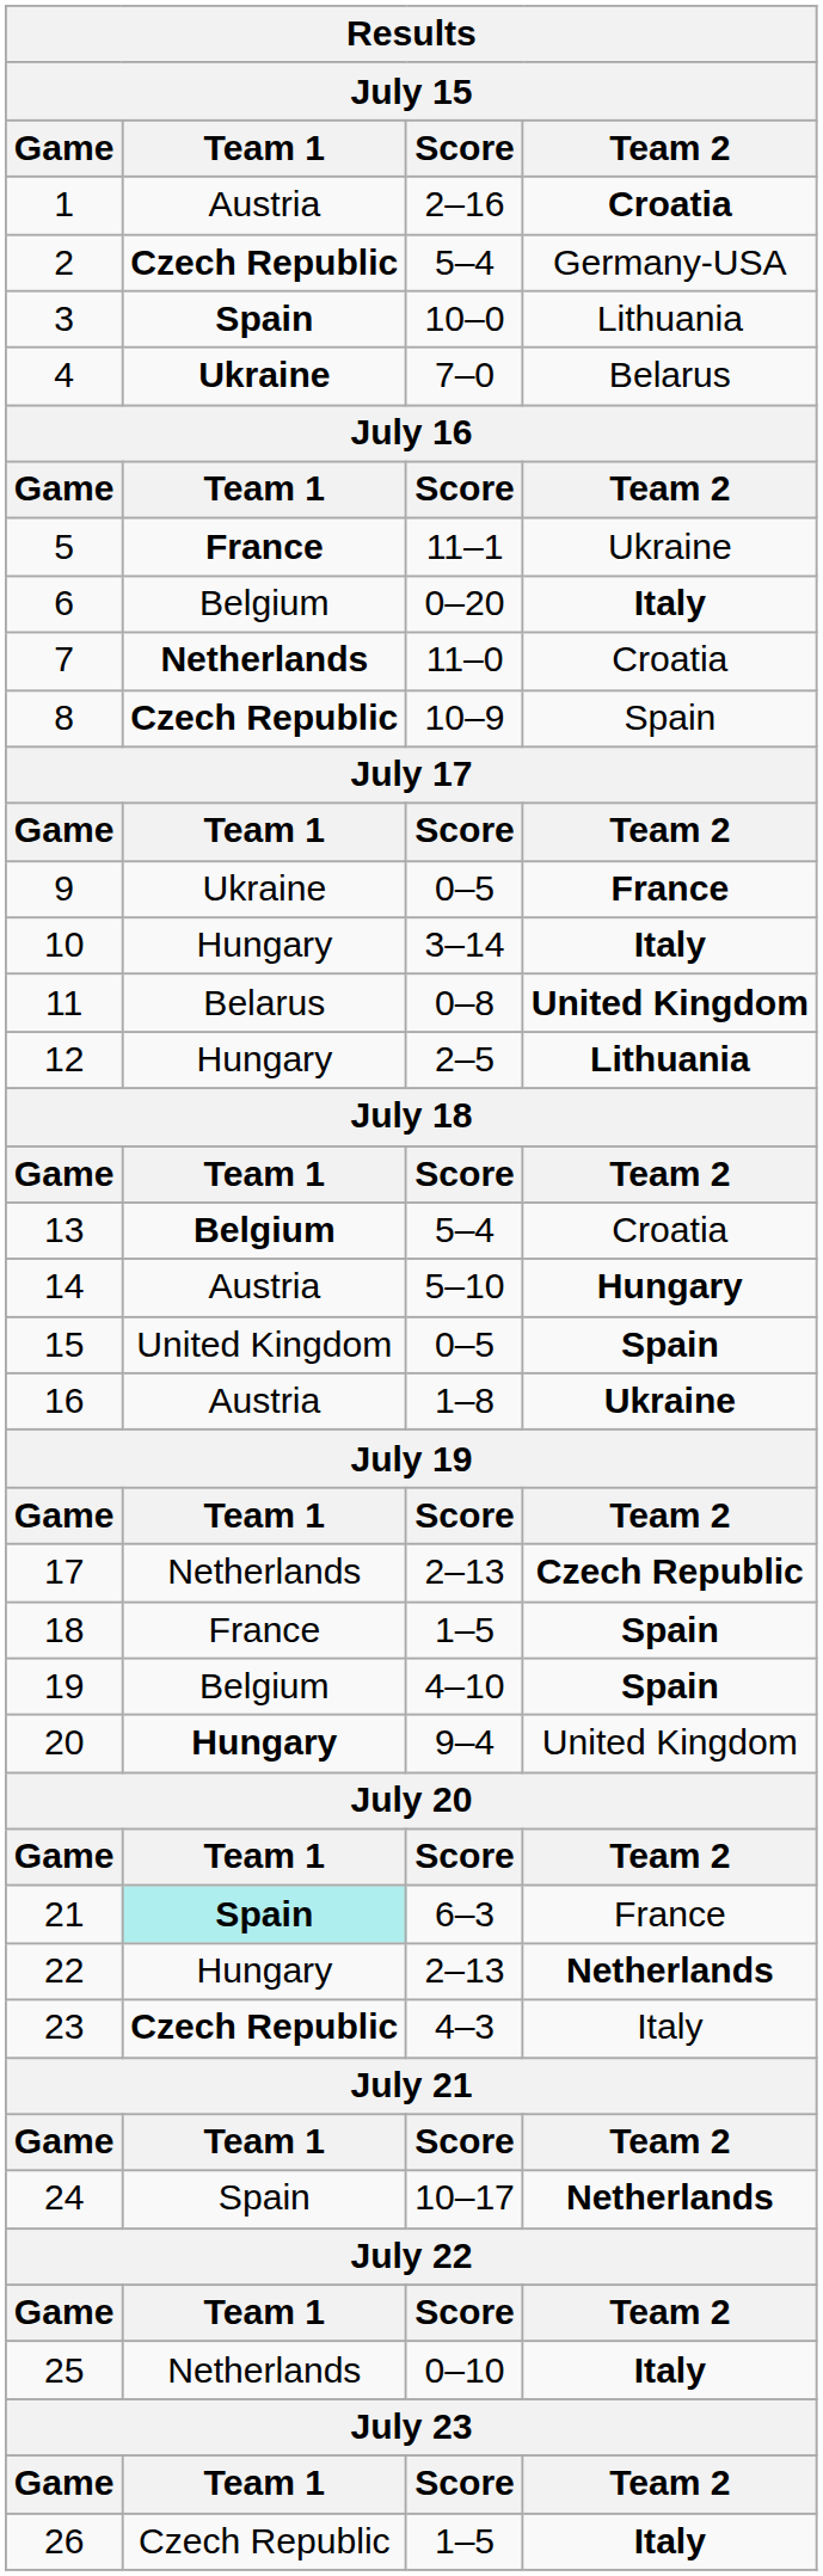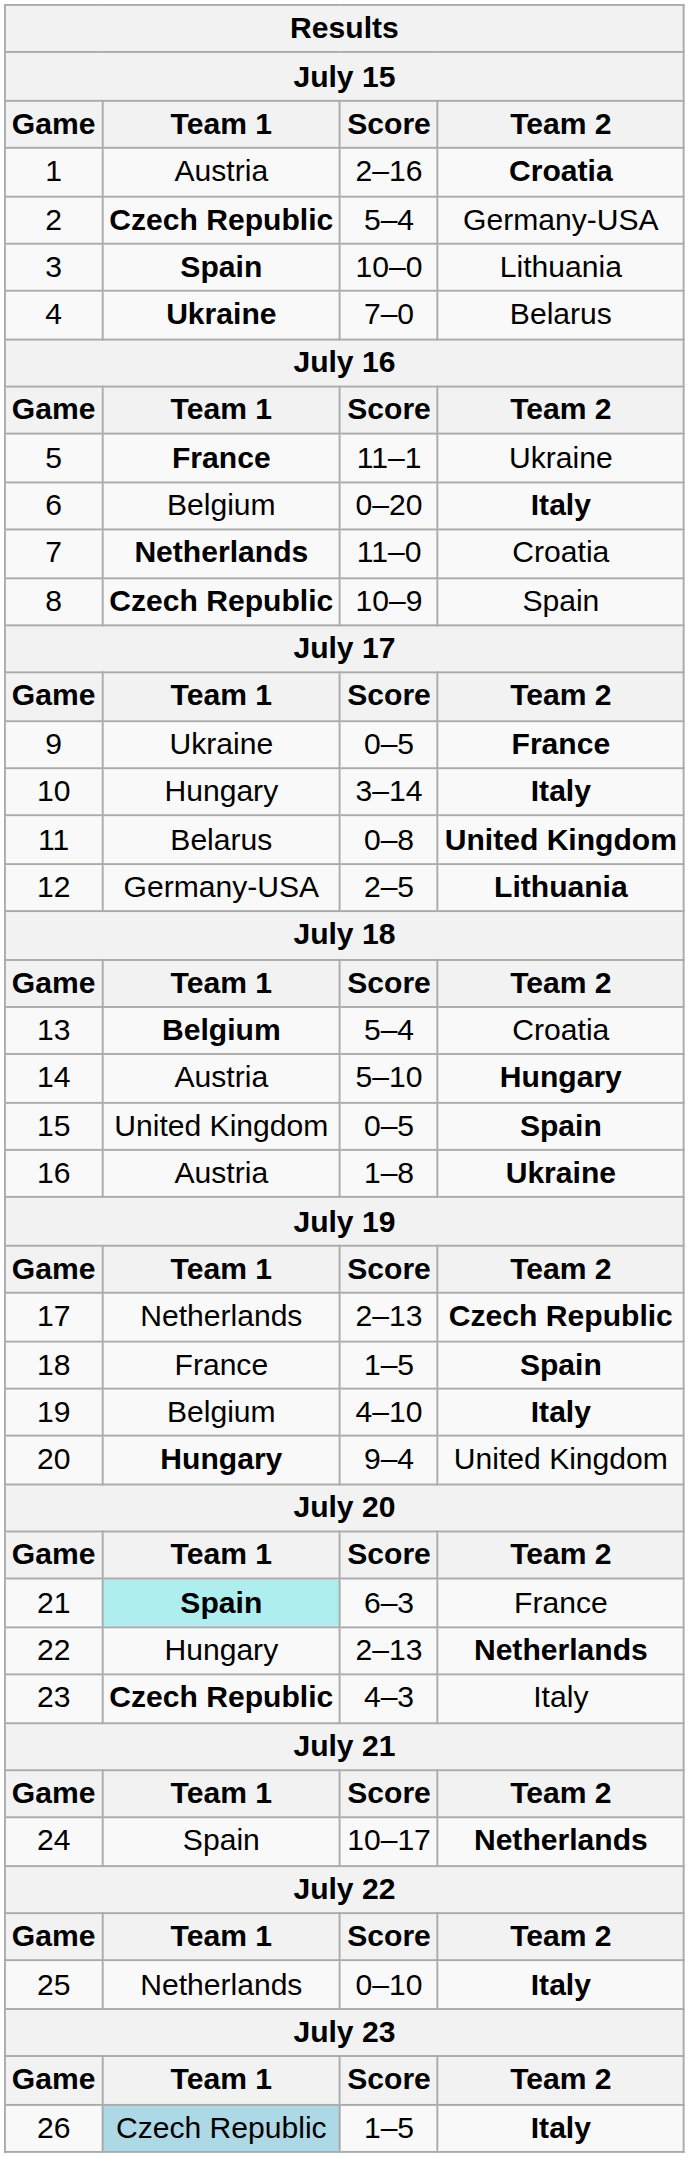12 | Team 1: Hungary -> Germany-USA
19 | Team 2: Spain -> Italy
26 | Team 1: no background -> lightblue background
